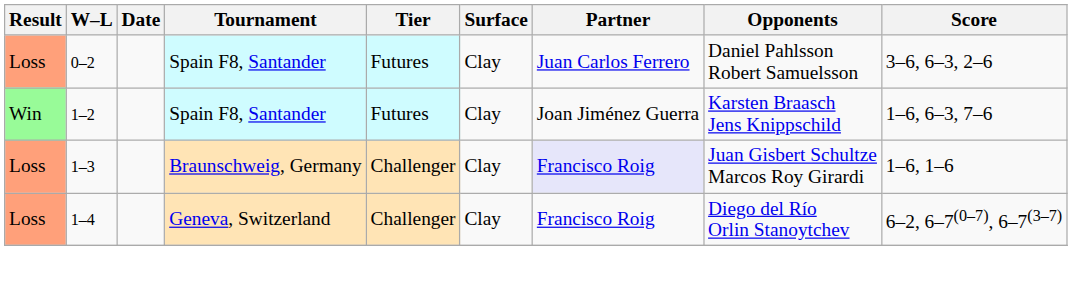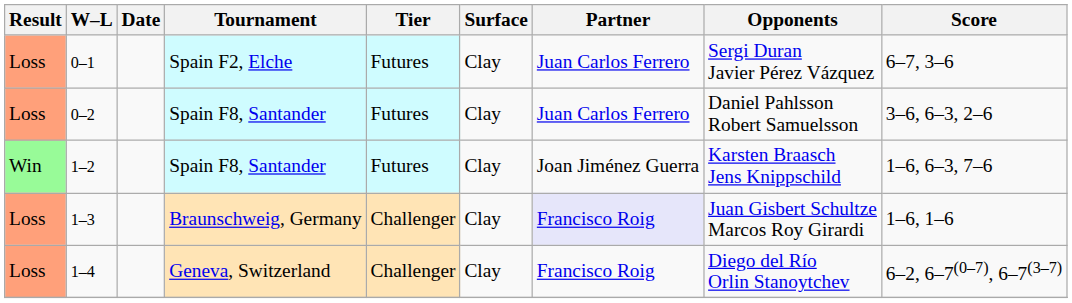+ row: Loss | 0–1 | Spain F2, Elche | Futures | Clay | Juan Carlos Ferrero | Sergi Duran Javier Pérez Vázquez | 6–7, 3–6
